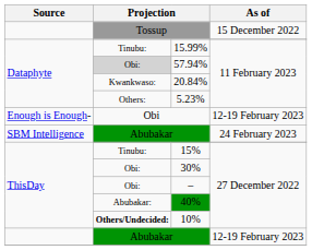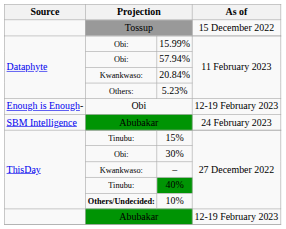15.99% | column 2: Tinubu: -> Obi:
57.94% | column 2: lightgrey background -> no background
– | column 2: Obi: -> Kwankwaso:
40% | column 2: Abubakar: -> Tinubu:
